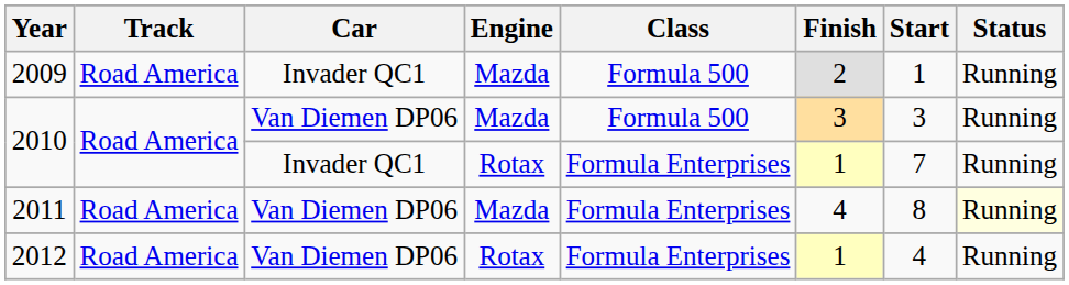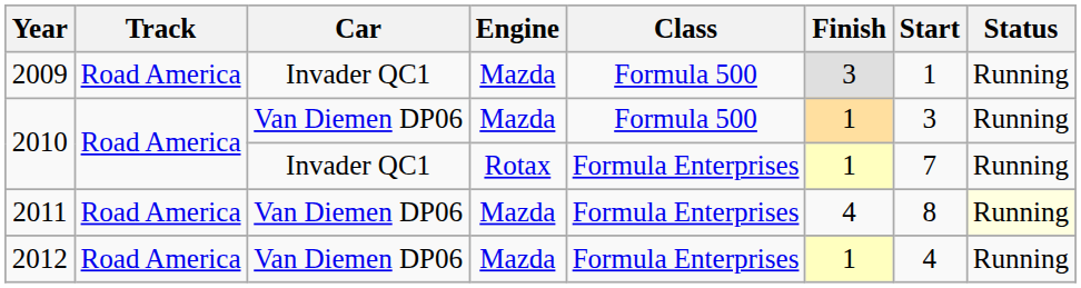2009 | Finish: 2 -> 3
2010 / Van Diemen DP06 | Finish: 3 -> 1
2012 | Engine: Rotax -> Mazda
